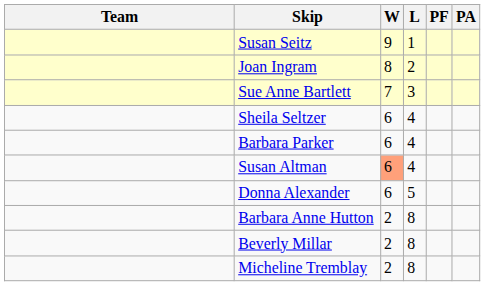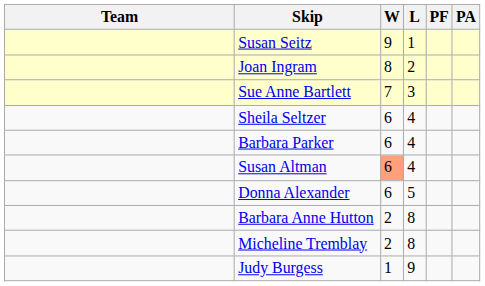- row: Beverly Millar | 2 | 8
+ row: Judy Burgess | 1 | 9
